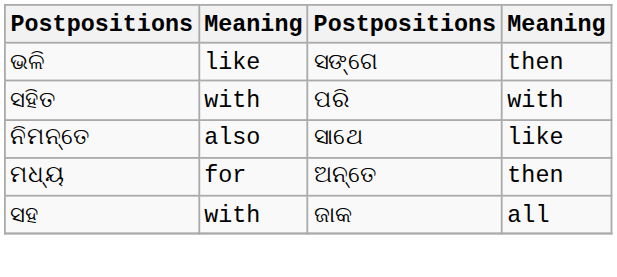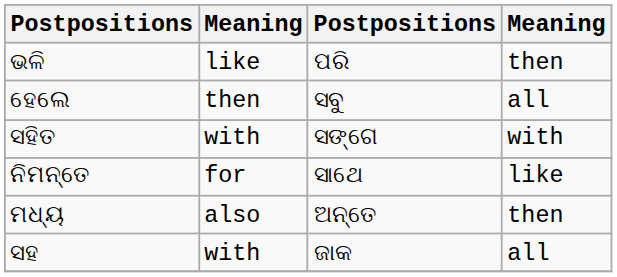ଭଳି | column 3: ସଙ୍ଗେ -> ପରି
+ row: ହେଲେ | then | ସବୁ | all
ସହିତ | column 3: ପରି -> ସଙ୍ଗେ
ନିମନ୍ତେ | column 2: also -> for
ମଧ୍ୟ | column 2: for -> also
